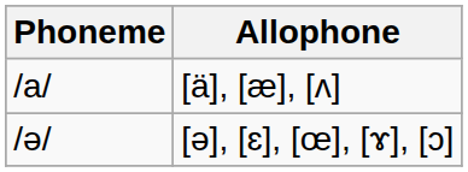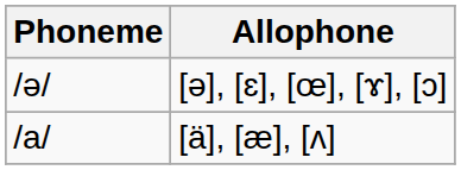rows swapped: [ə], [ɛ], [œ], [ɤ], [ɔ] <-> [ä], [æ], [ʌ]
